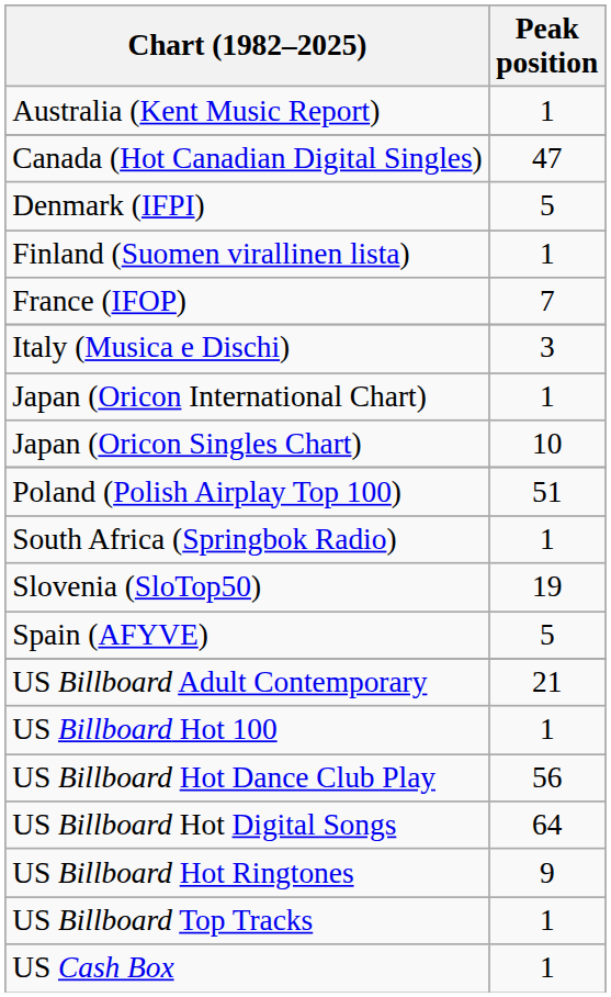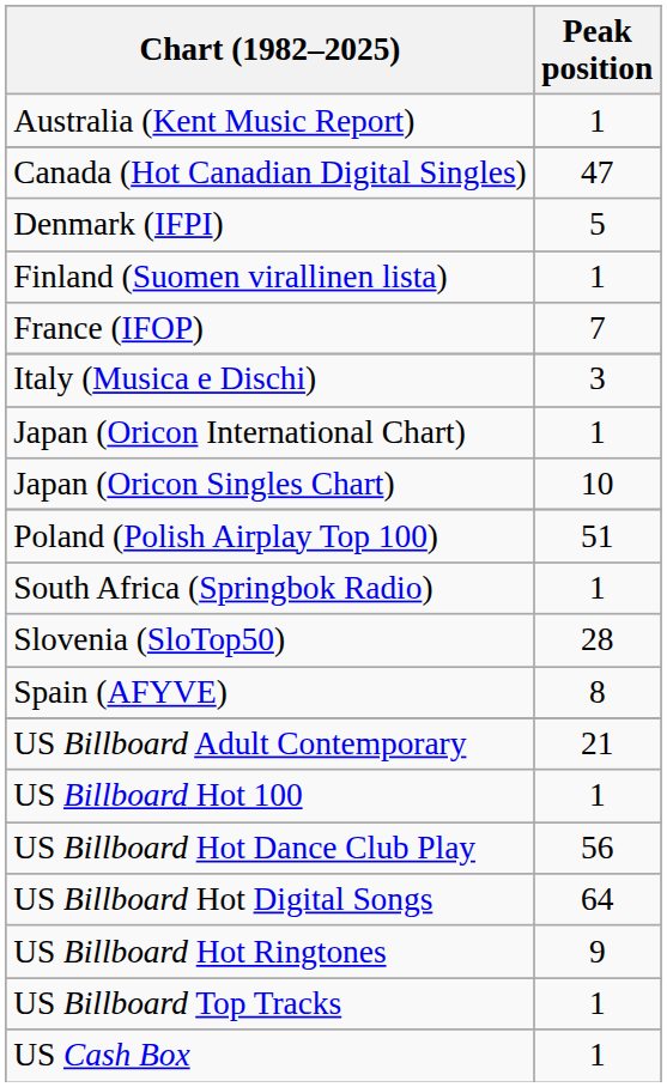Slovenia (SloTop50) | Peak position: 19 -> 28
Spain (AFYVE) | Peak position: 5 -> 8
